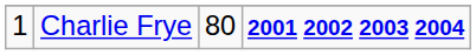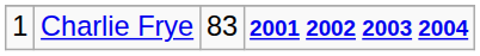Charlie Frye | column 3: 80 -> 83
